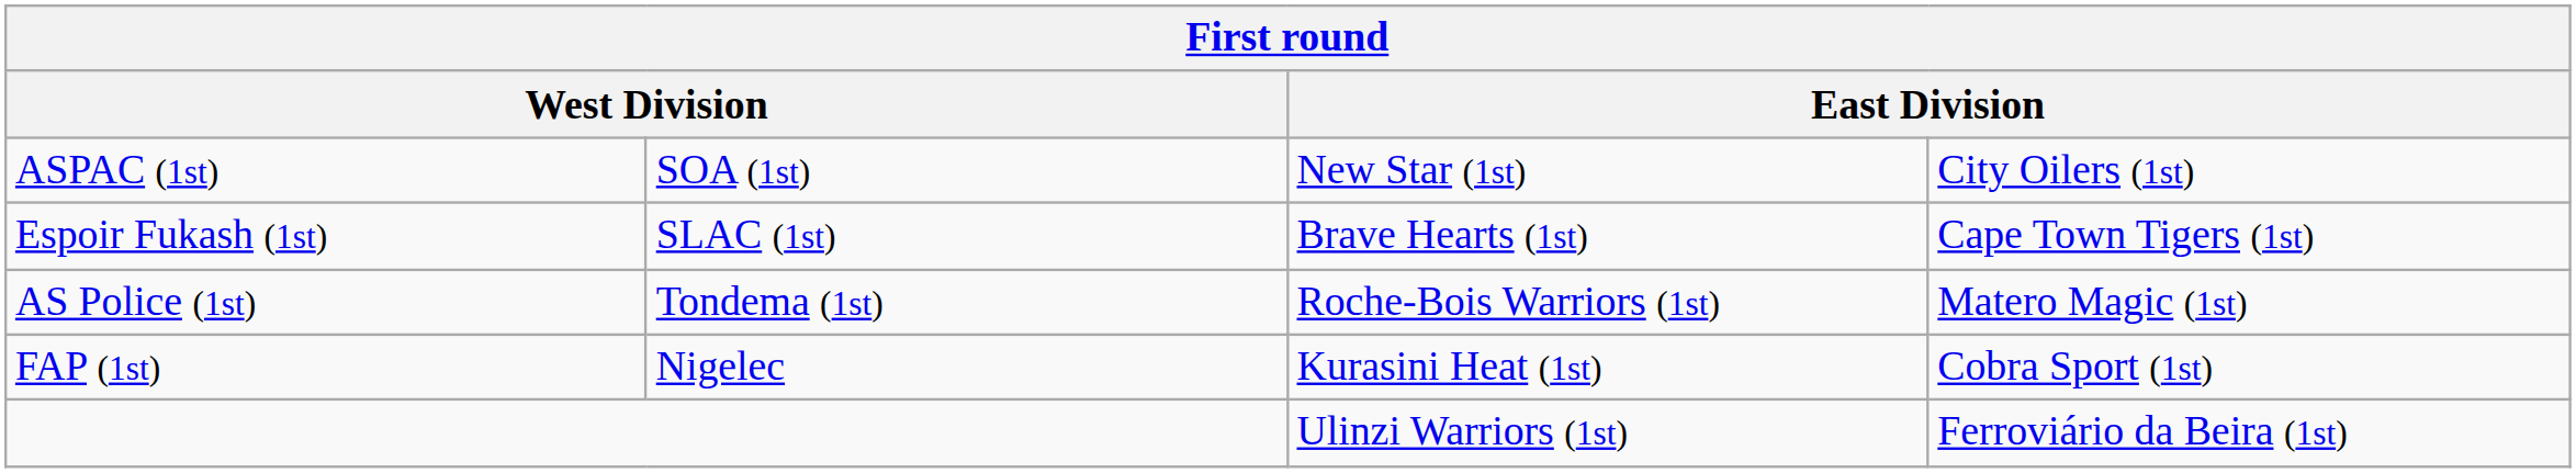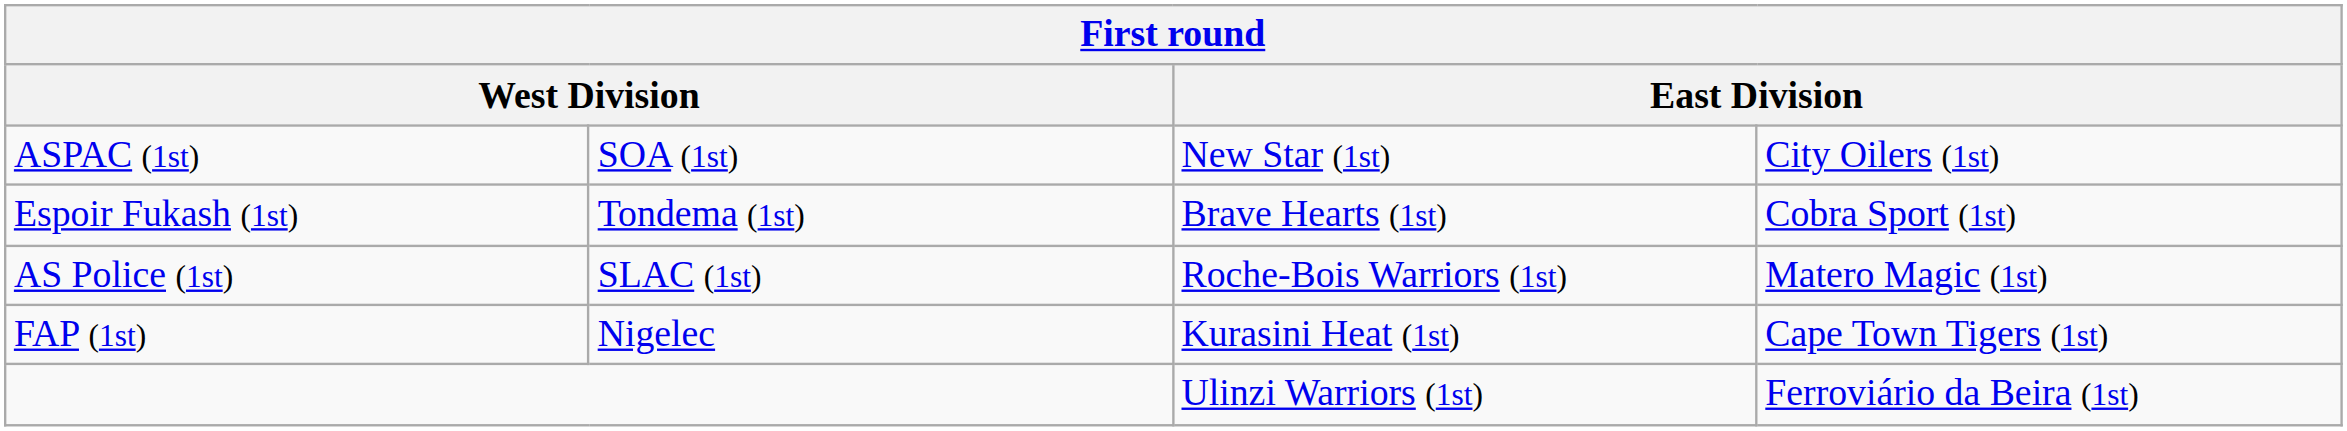Espoir Fukash (1st) | column 2: SLAC (1st) -> Tondema (1st)
Espoir Fukash (1st) | column 4: Cape Town Tigers (1st) -> Cobra Sport (1st)
AS Police (1st) | column 2: Tondema (1st) -> SLAC (1st)
FAP (1st) | column 4: Cobra Sport (1st) -> Cape Town Tigers (1st)
